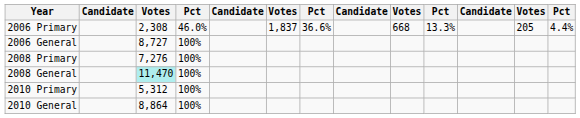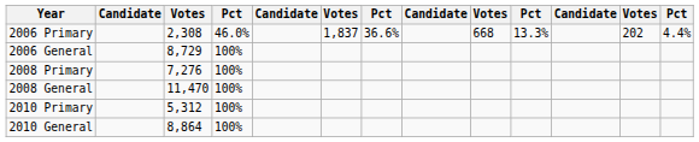2006 Primary | column 12: 205 -> 202
2006 General | column 3: 8,727 -> 8,729
2008 General | column 3: paleturquoise background -> no background
